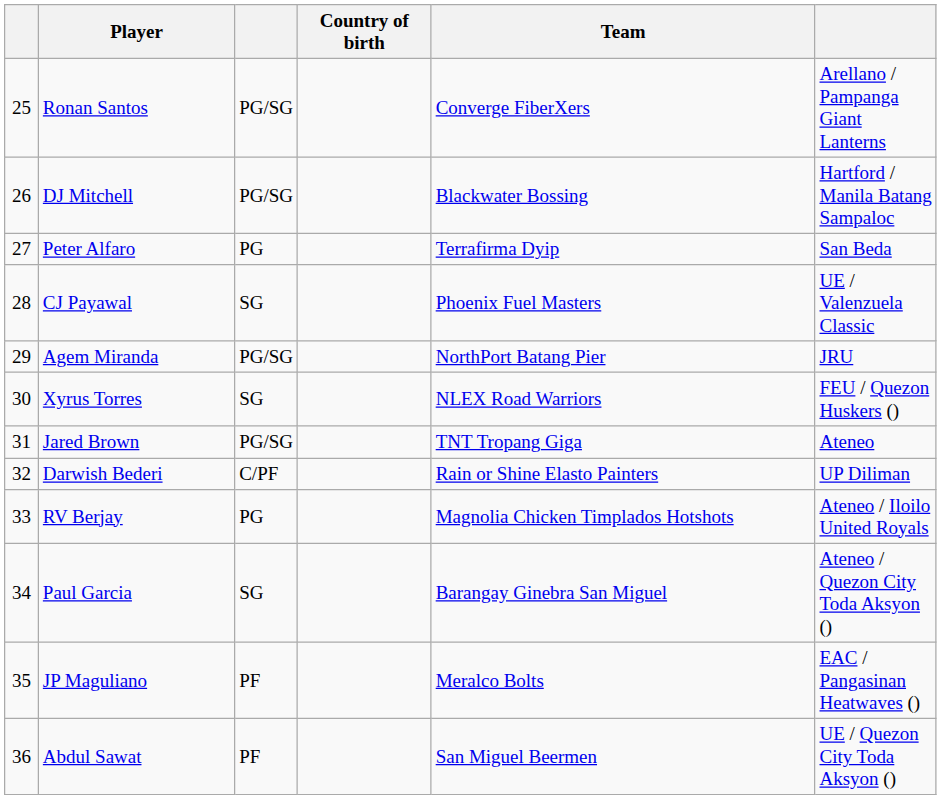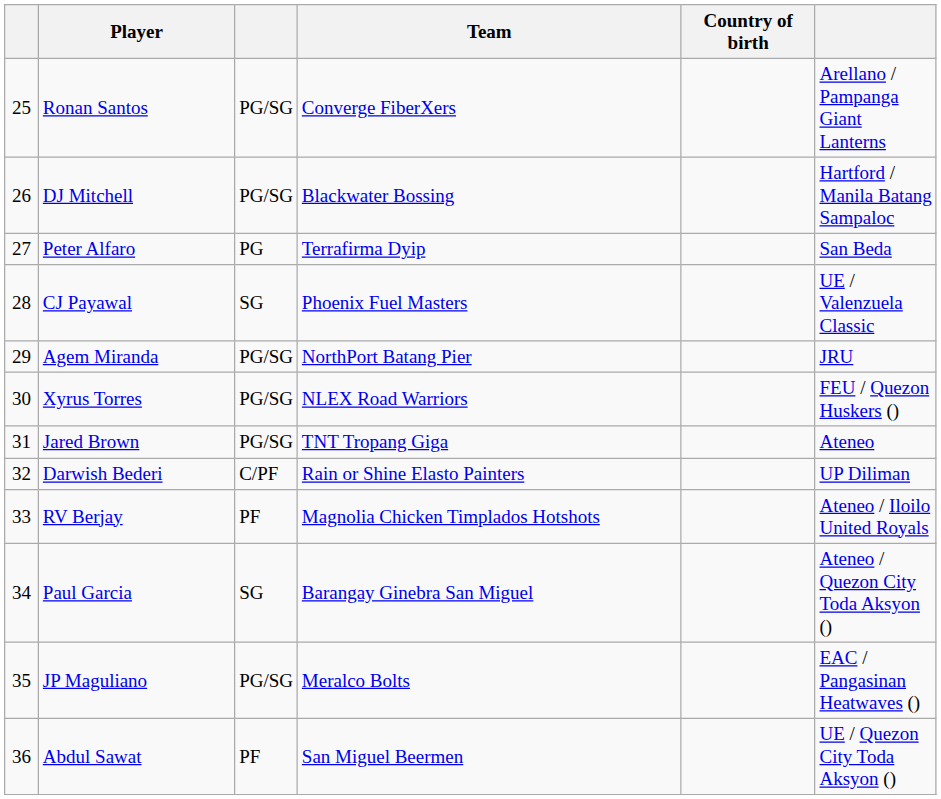columns swapped: Country of birth <-> Team
Xyrus Torres | column 3: SG -> PG/SG
RV Berjay | column 3: PG -> PF
JP Maguliano | column 3: PF -> PG/SG
